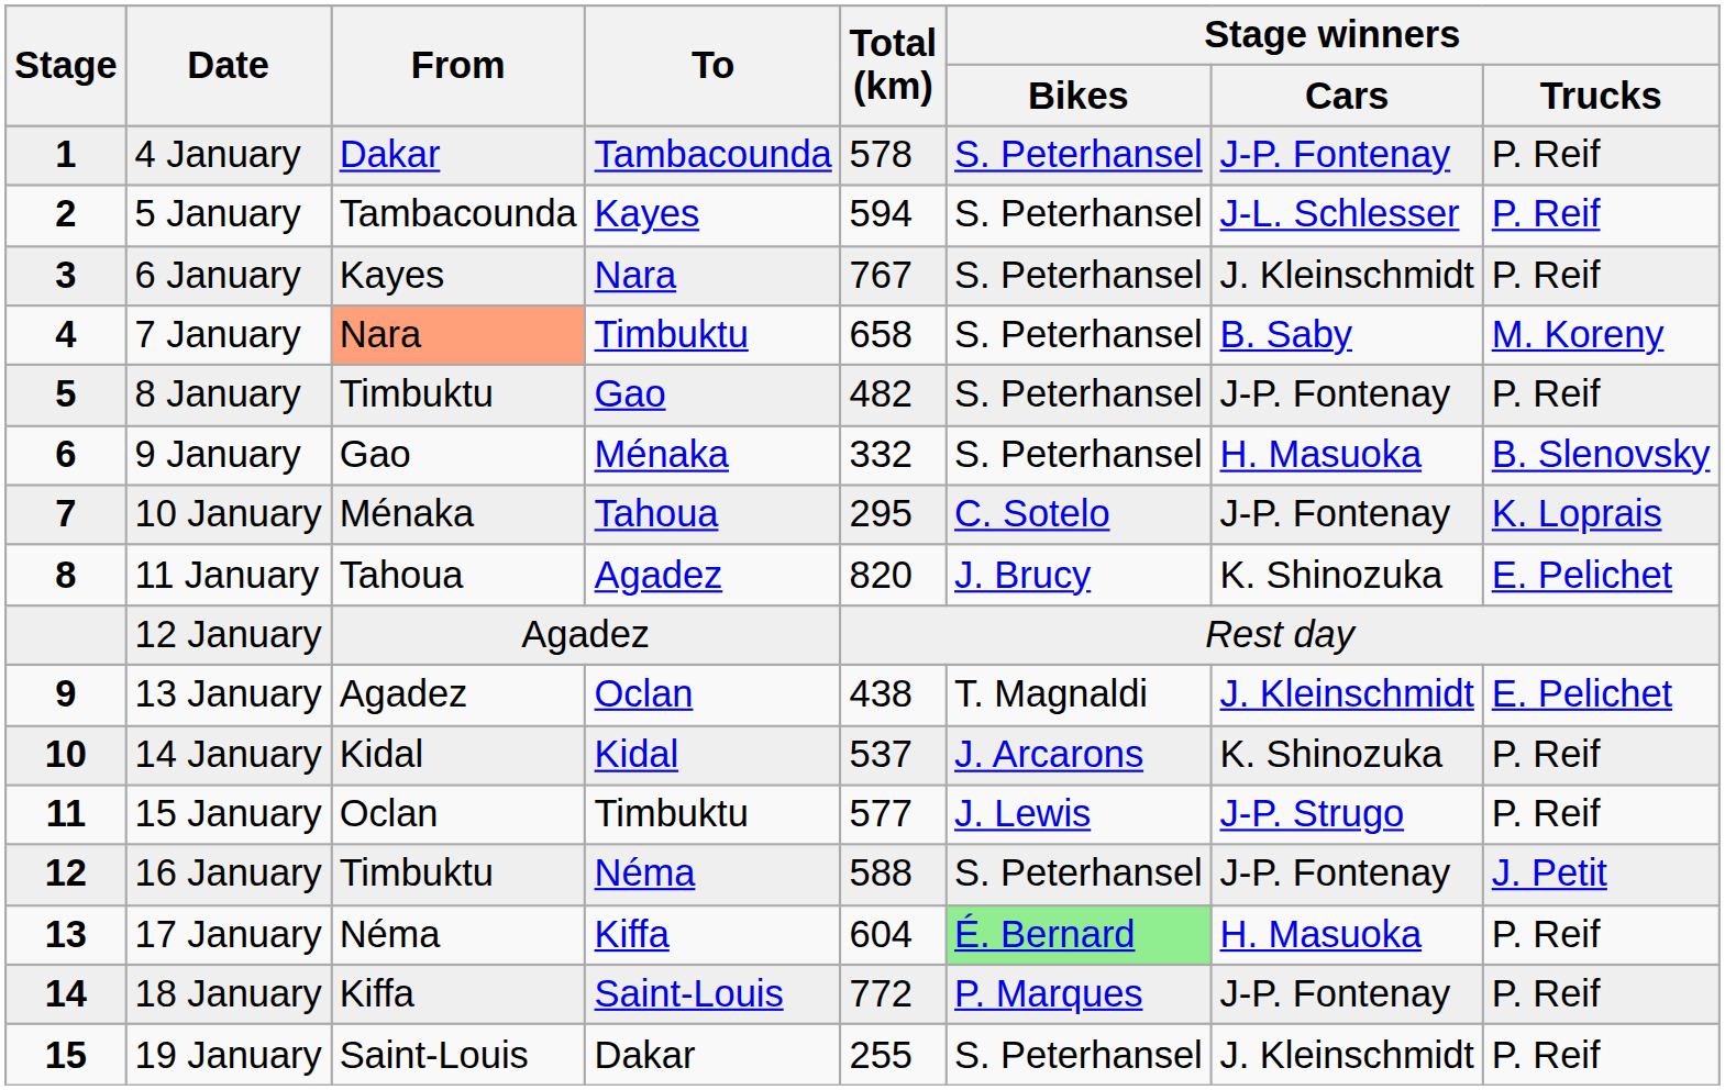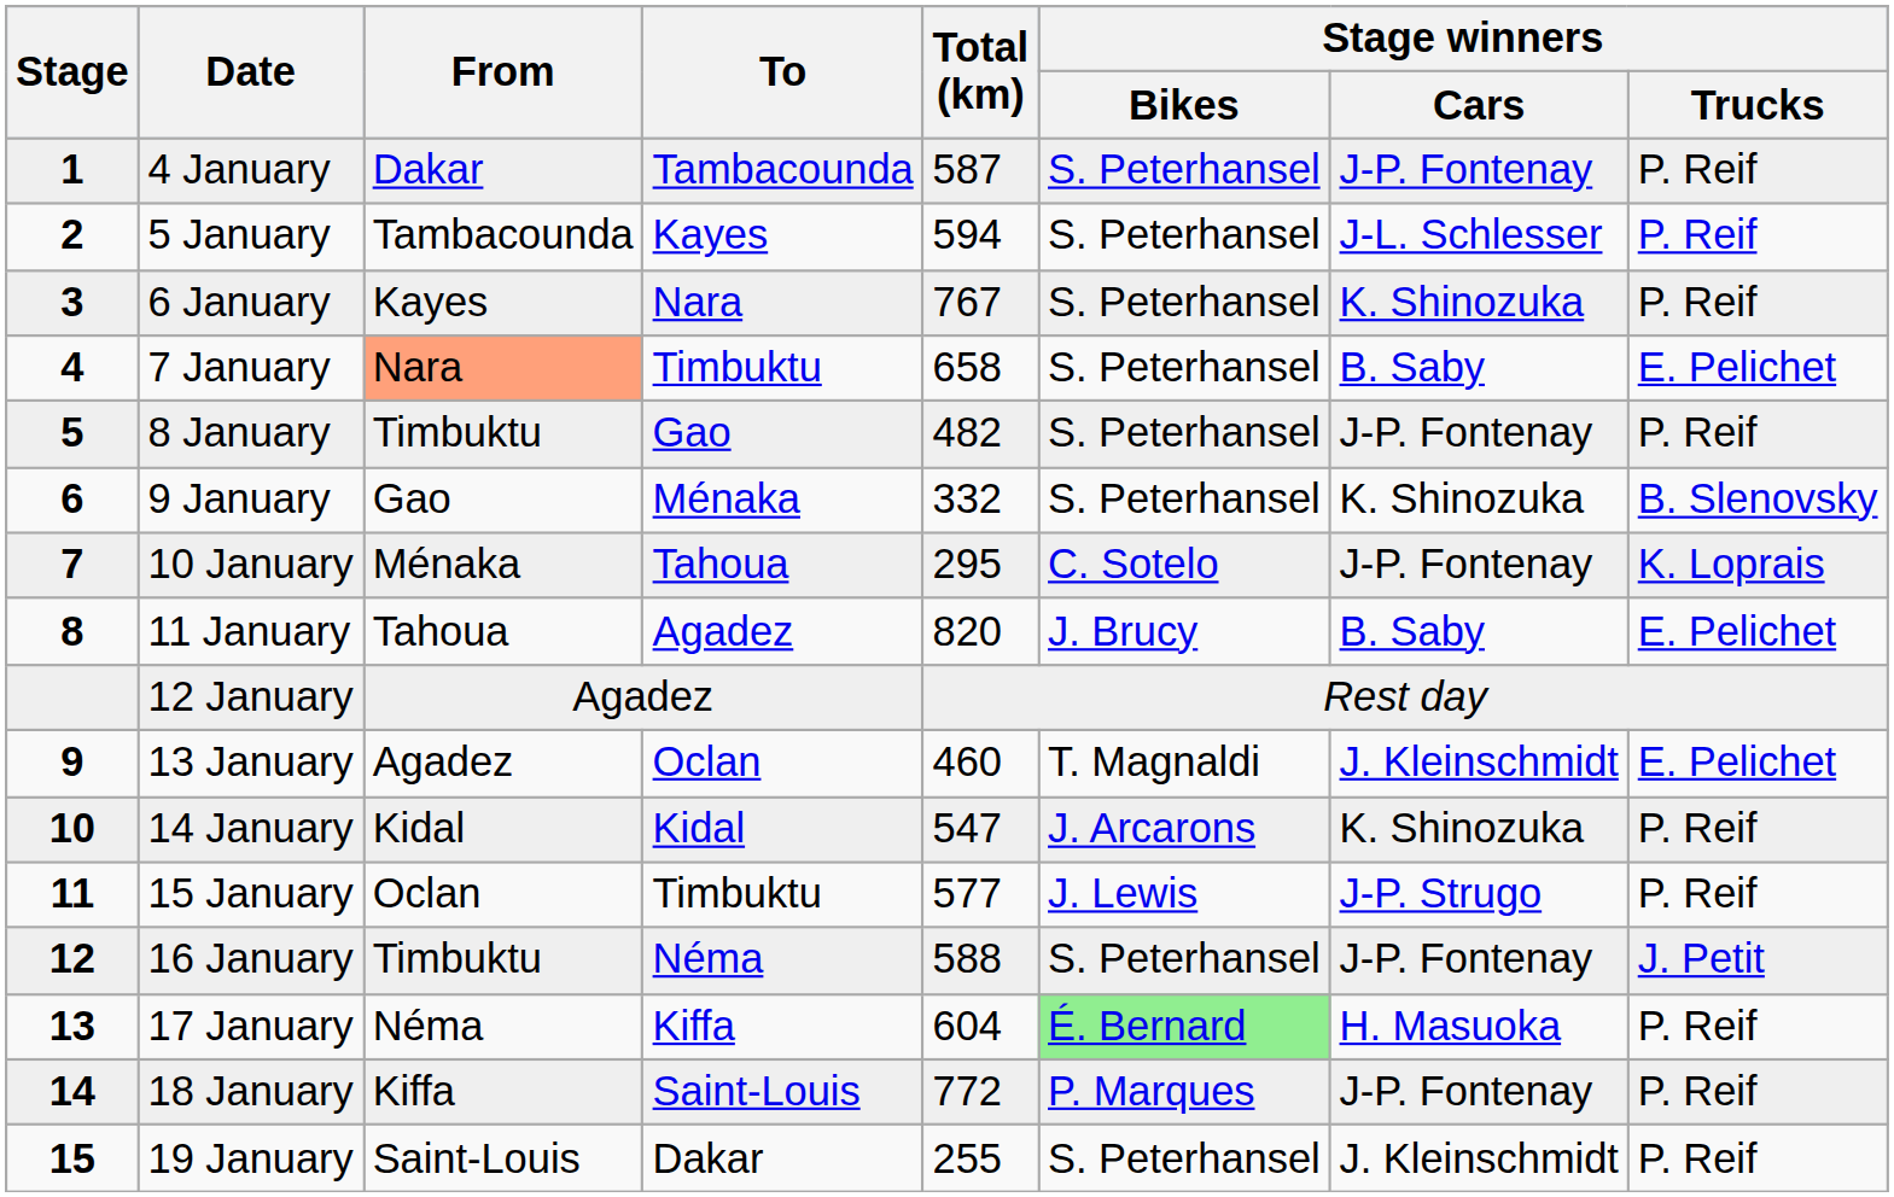4 January | Total (km): 578 -> 587
6 January | Stage winners / Cars: J. Kleinschmidt -> K. Shinozuka
7 January | Stage winners / Trucks: M. Koreny -> E. Pelichet
9 January | Stage winners / Cars: H. Masuoka -> K. Shinozuka
11 January | Stage winners / Cars: K. Shinozuka -> B. Saby
13 January | Total (km): 438 -> 460
14 January | Total (km): 537 -> 547
